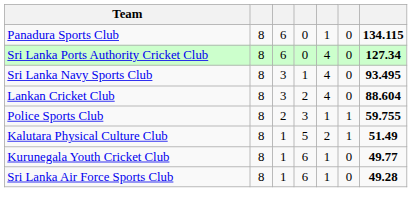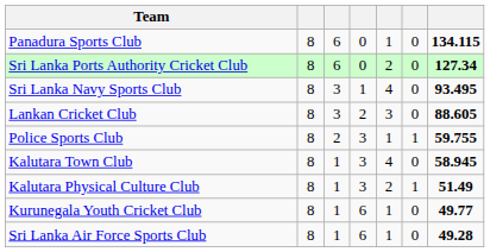Sri Lanka Ports Authority Cricket Club | column 5: 4 -> 2
Lankan Cricket Club | column 5: 4 -> 3
Lankan Cricket Club | column 7: 88.604 -> 88.605
+ row: Kalutara Town Club | 8 | 1 | 3 | 4 | 0 | 58.945
Kalutara Physical Culture Club | column 4: 5 -> 3
